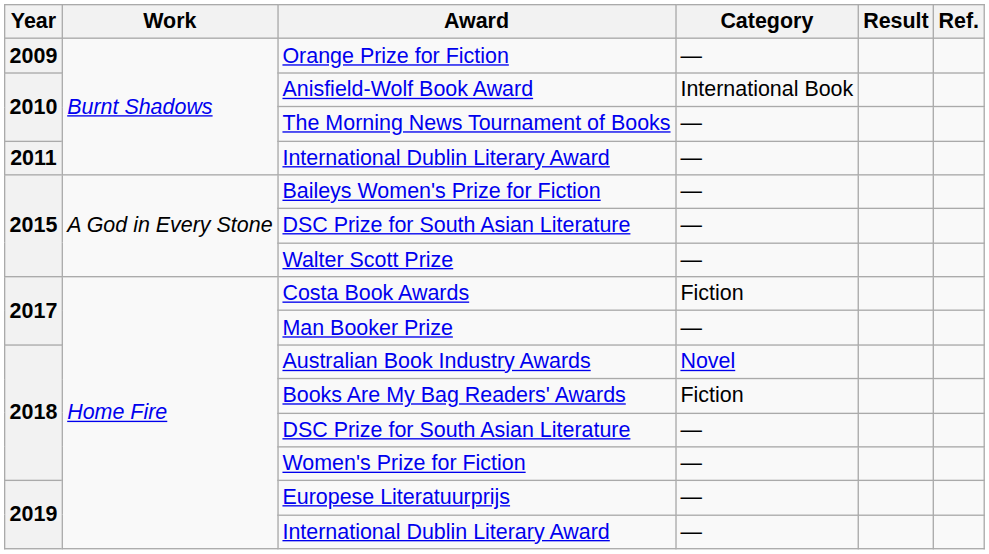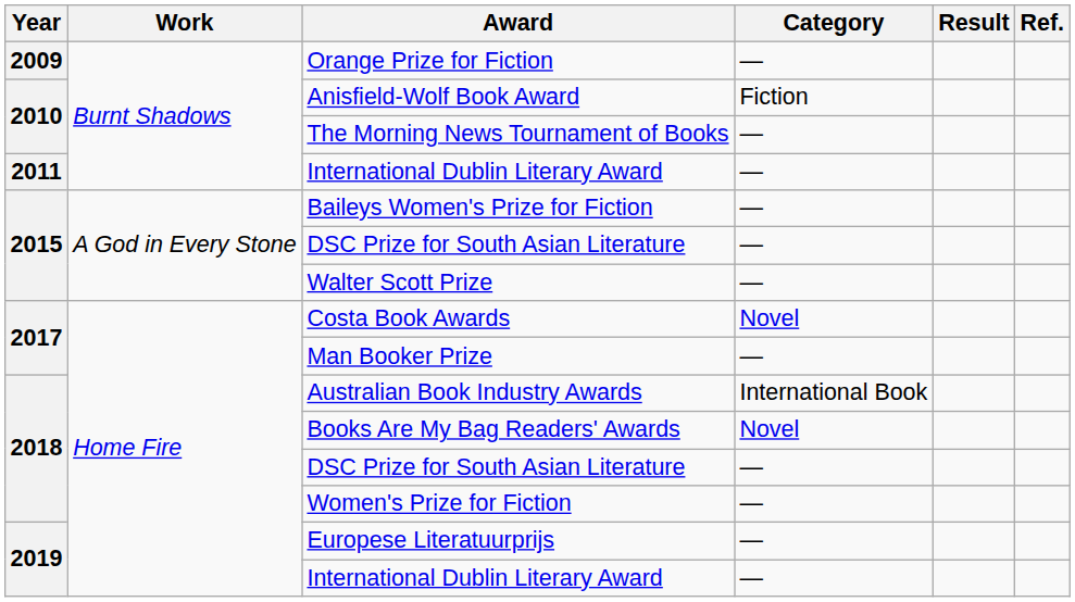Anisfield-Wolf Book Award | Category: International Book -> Fiction
Costa Book Awards | Category: Fiction -> Novel
Australian Book Industry Awards | Category: Novel -> International Book
Books Are My Bag Readers' Awards | Category: Fiction -> Novel
